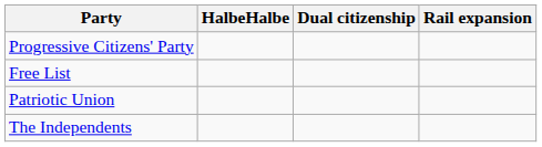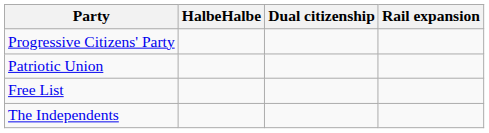rows swapped: Patriotic Union <-> Free List
